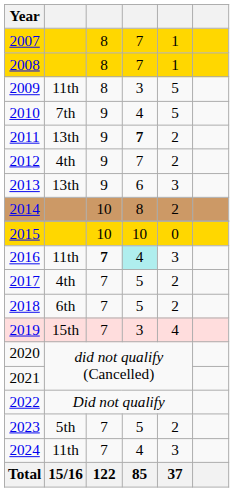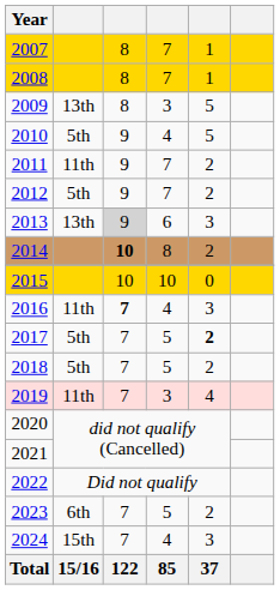2009 | column 2: 11th -> 13th
2010 | column 2: 7th -> 5th
2011 | column 2: 13th -> 11th
2011 | column 4: bold -> normal
2012 | column 2: 4th -> 5th
2013 | column 3: no background -> lightgrey background
2014 | column 3: normal -> bold
2016 | column 4: paleturquoise background -> no background
2017 | column 2: 4th -> 5th
2017 | column 5: normal -> bold
2018 | column 2: 6th -> 5th
2019 | column 2: 15th -> 11th
2023 | column 2: 5th -> 6th
2024 | column 2: 11th -> 15th
